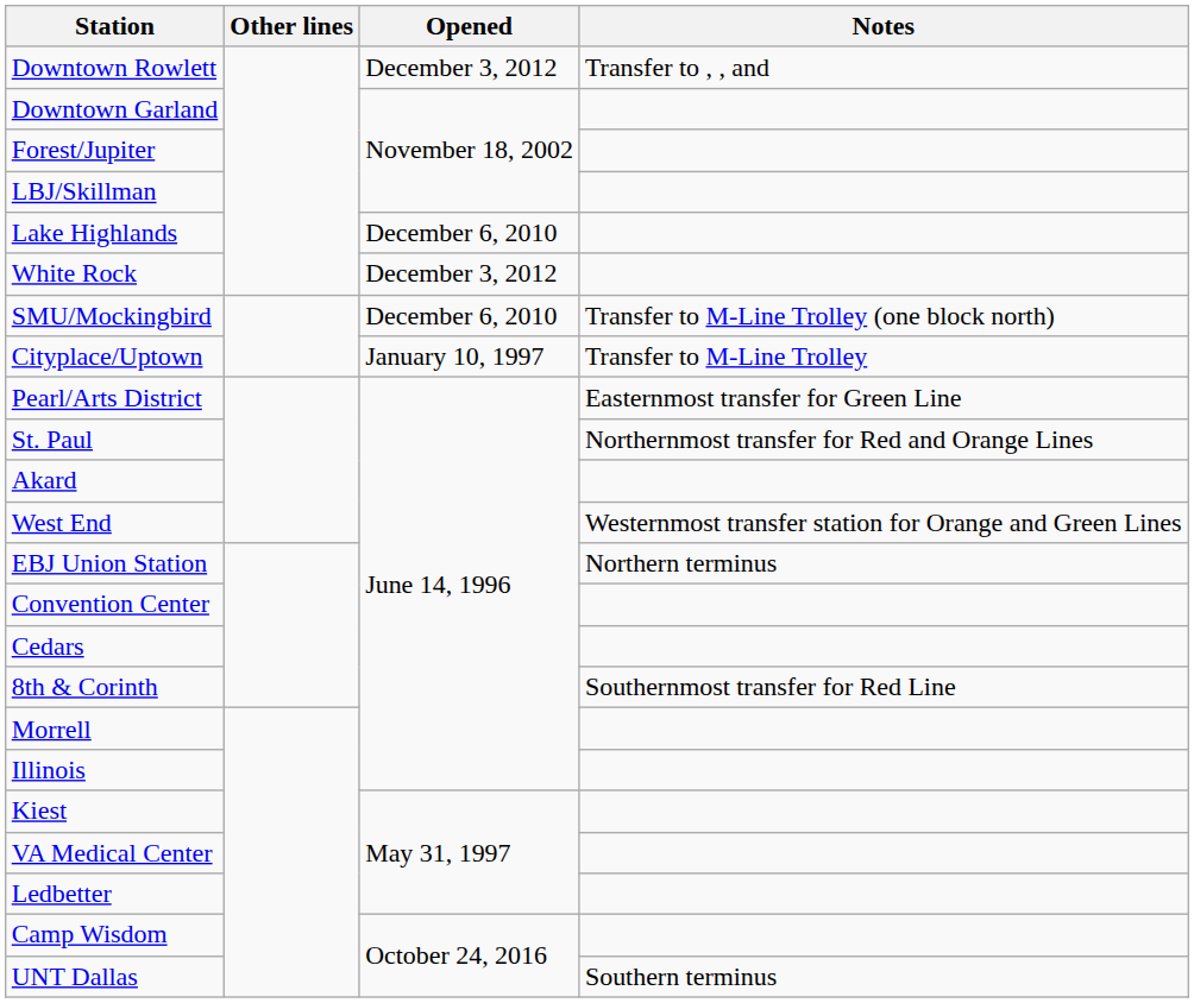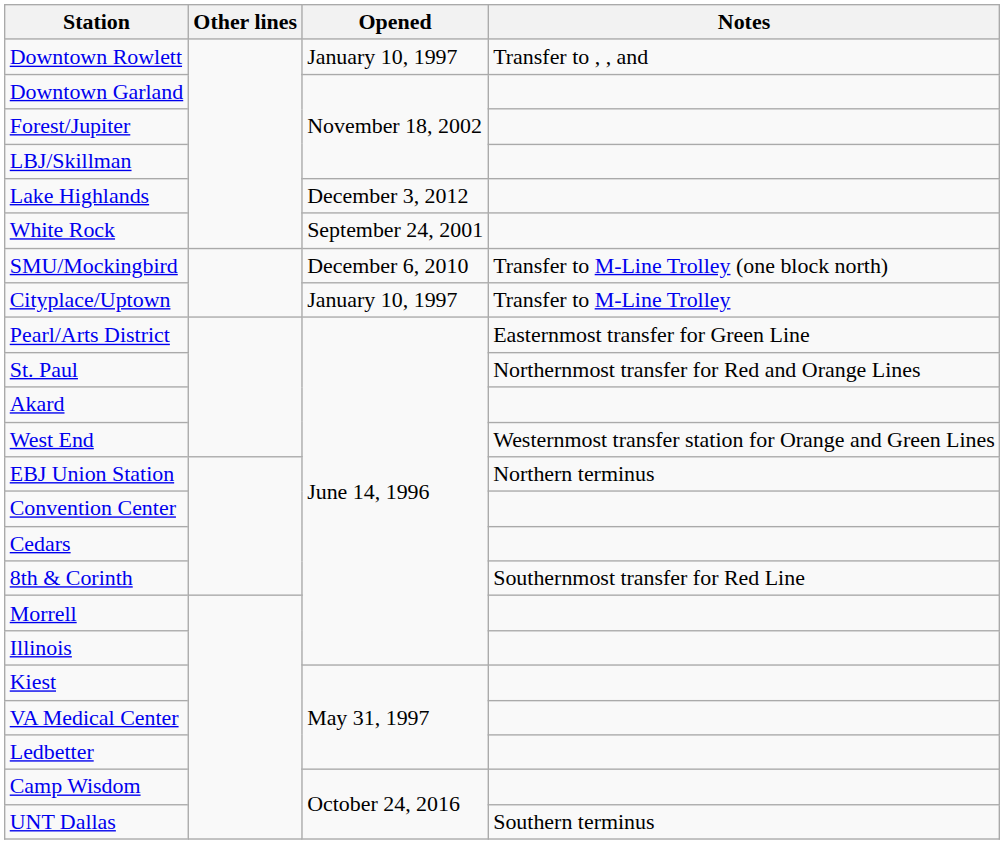Downtown Rowlett | Opened: December 3, 2012 -> January 10, 1997
Lake Highlands | Opened: December 6, 2010 -> December 3, 2012
White Rock | Opened: December 3, 2012 -> September 24, 2001
